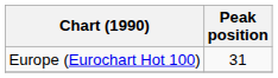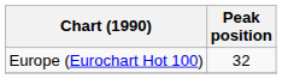Europe (Eurochart Hot 100) | Peak position: 31 -> 32
